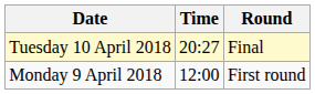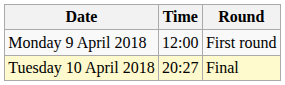rows swapped: Monday 9 April 2018 <-> Tuesday 10 April 2018
